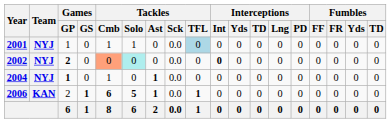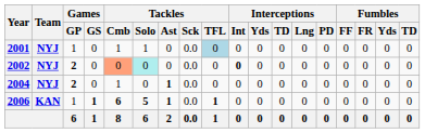2004 | Games / GP: 1 -> 2
2006 | Games / GP: 2 -> 1
